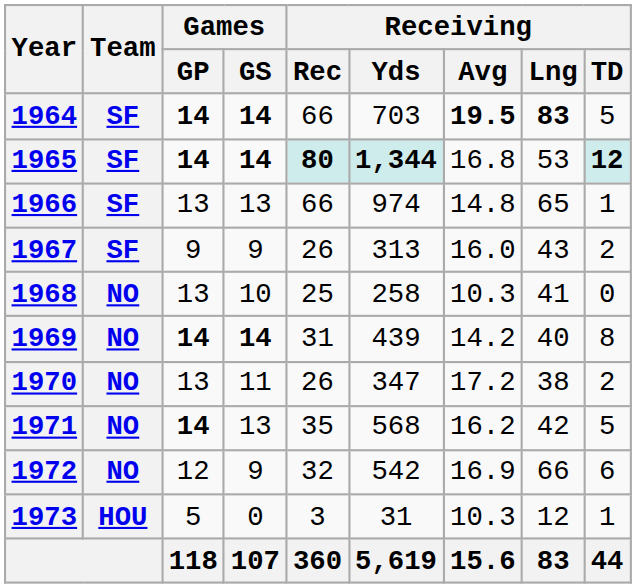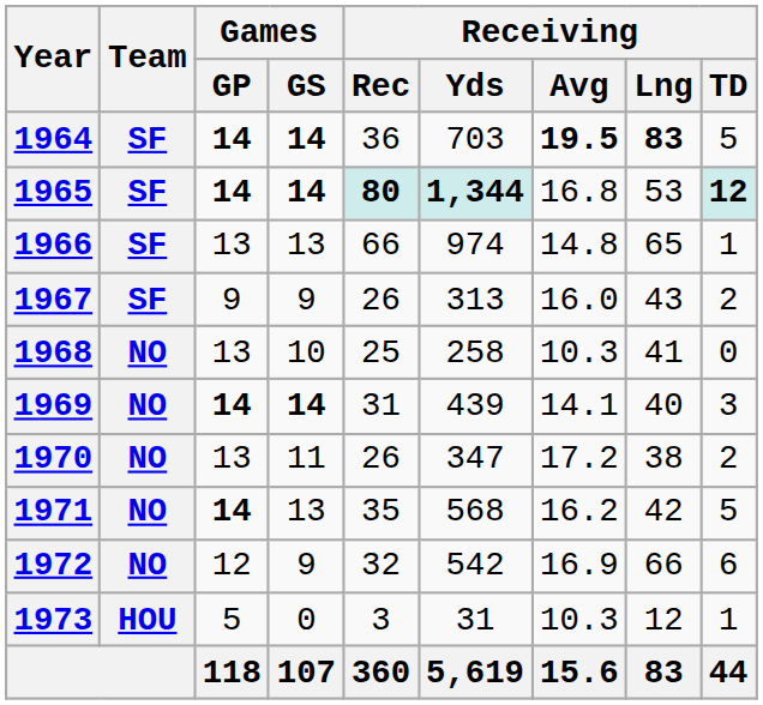1964 | Receiving / Rec: 66 -> 36
1969 | Receiving / Avg: 14.2 -> 14.1
1969 | Receiving / TD: 8 -> 3
